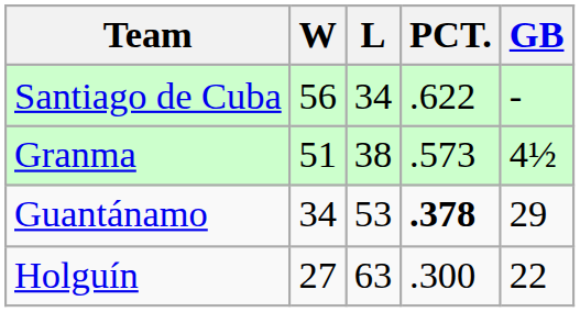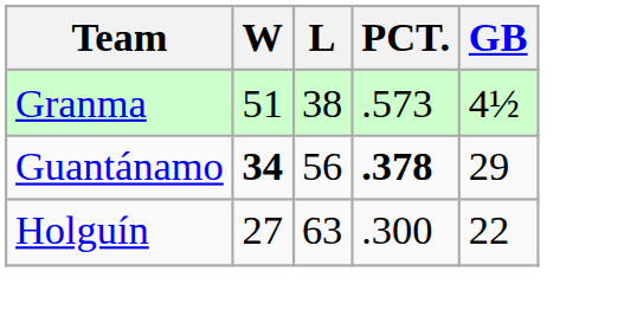- row: Santiago de Cuba | 56 | 34 | .622 | -
Guantánamo | W: normal -> bold
Guantánamo | L: 53 -> 56
